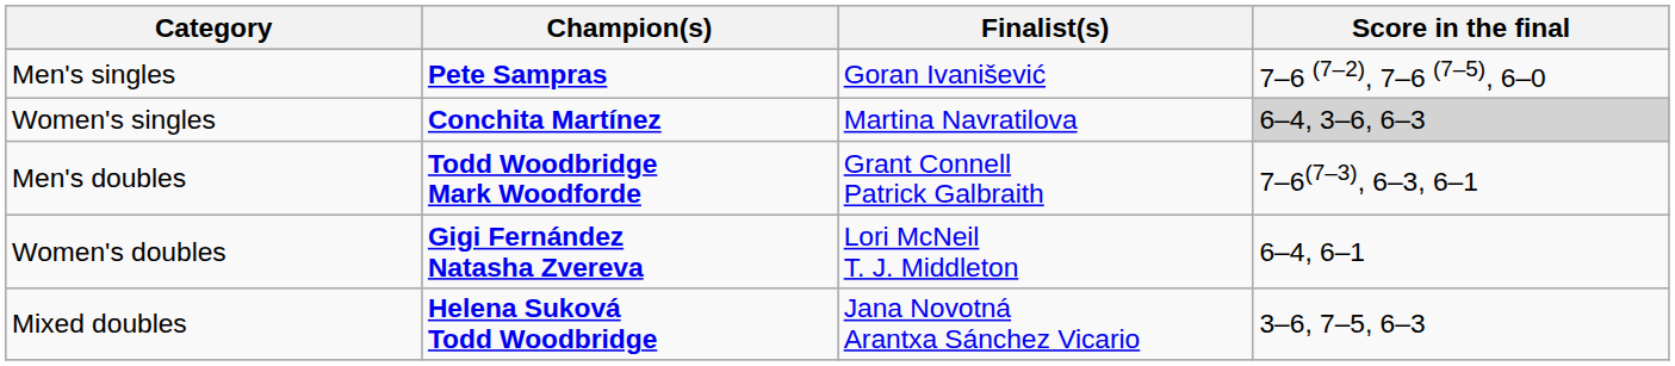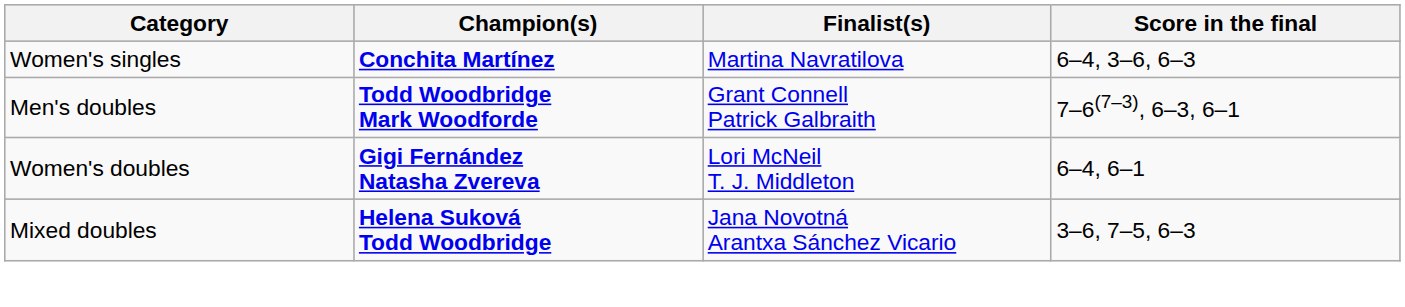- row: Men's singles | Pete Sampras | Goran Ivanišević | 7–6 (7–2), 7–6 (7–5), 6–0
Women's singles | Score in the final: lightgrey background -> no background
